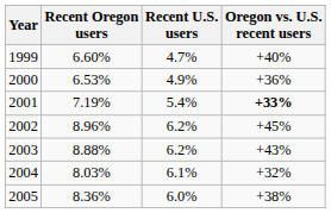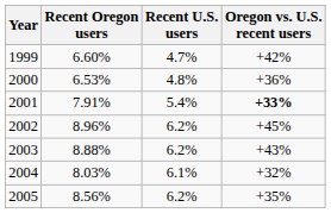1999 | Oregon vs. U.S. recent users: +40% -> +42%
2000 | Recent U.S. users: 4.9% -> 4.8%
2001 | Recent Oregon users: 7.19% -> 7.91%
2005 | Recent Oregon users: 8.36% -> 8.56%
2005 | Recent U.S. users: 6.0% -> 6.2%
2005 | Oregon vs. U.S. recent users: +38% -> +35%
